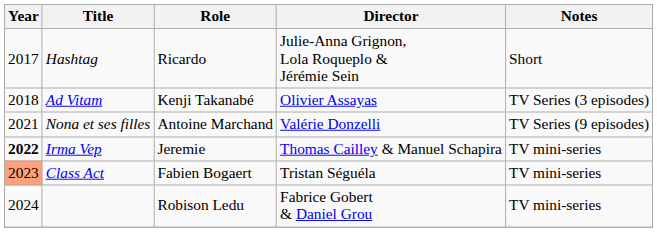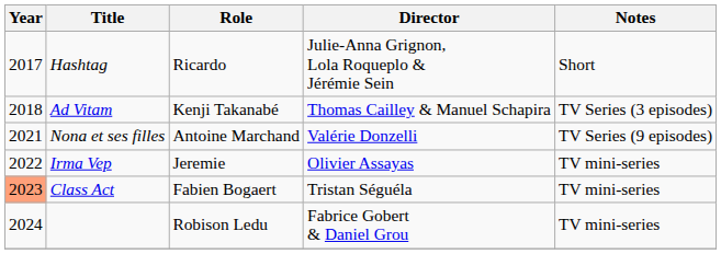Ad Vitam | Director: Olivier Assayas -> Thomas Cailley & Manuel Schapira
Irma Vep | Year: bold -> normal
Irma Vep | Director: Thomas Cailley & Manuel Schapira -> Olivier Assayas
